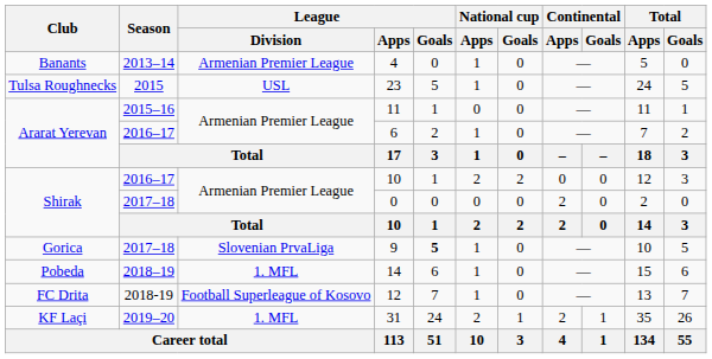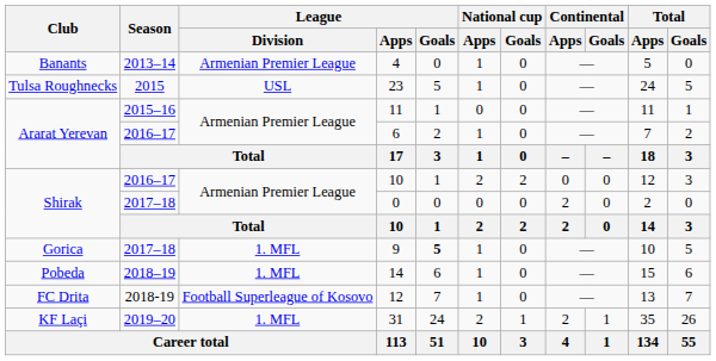9 | League / Division: Slovenian PrvaLiga -> 1. MFL
